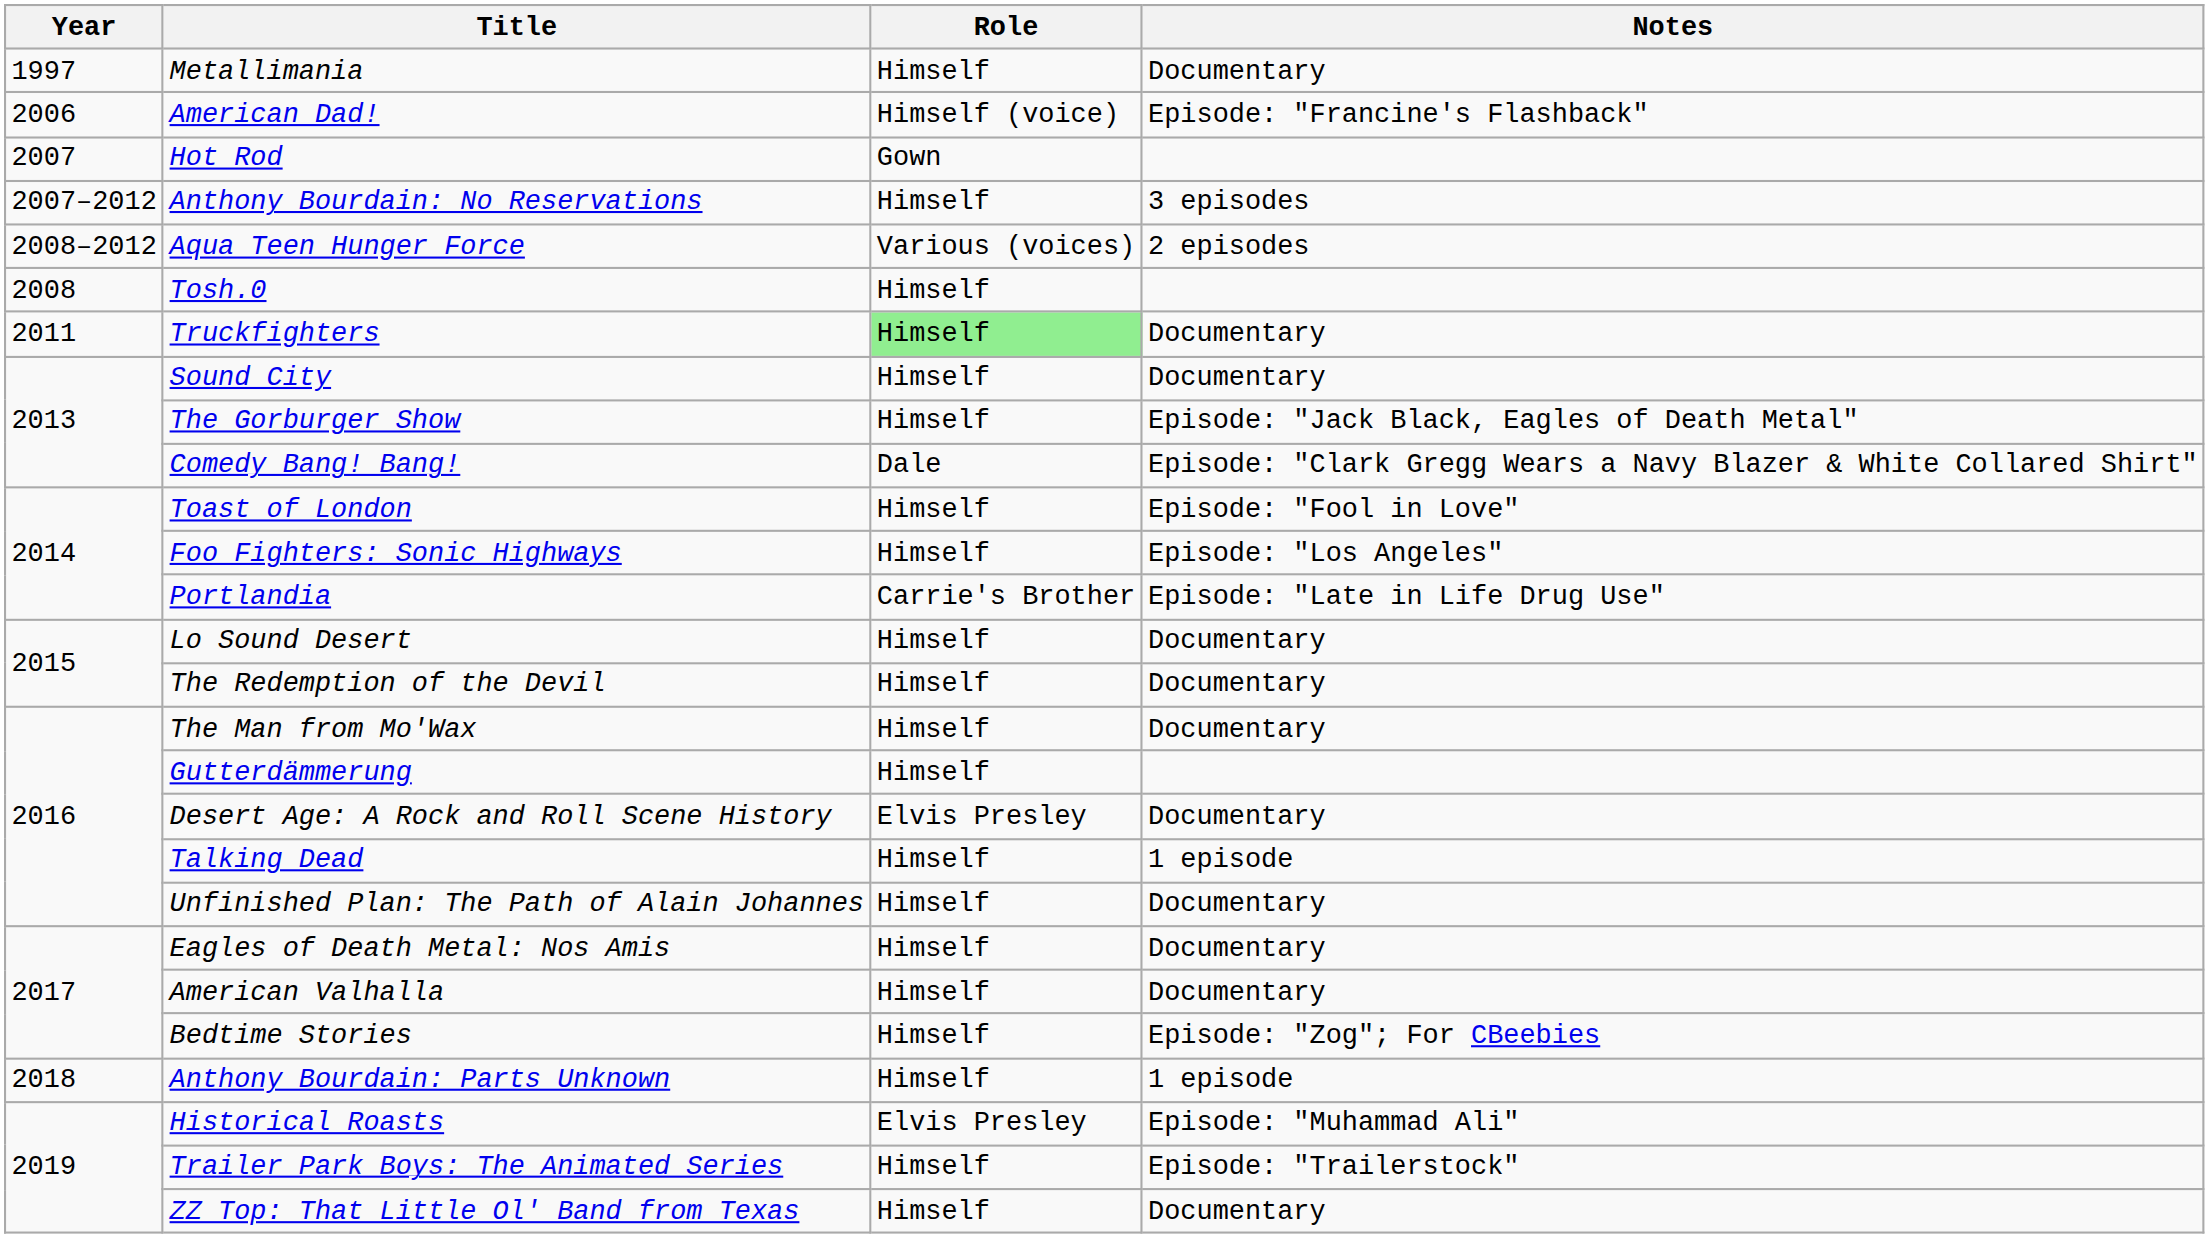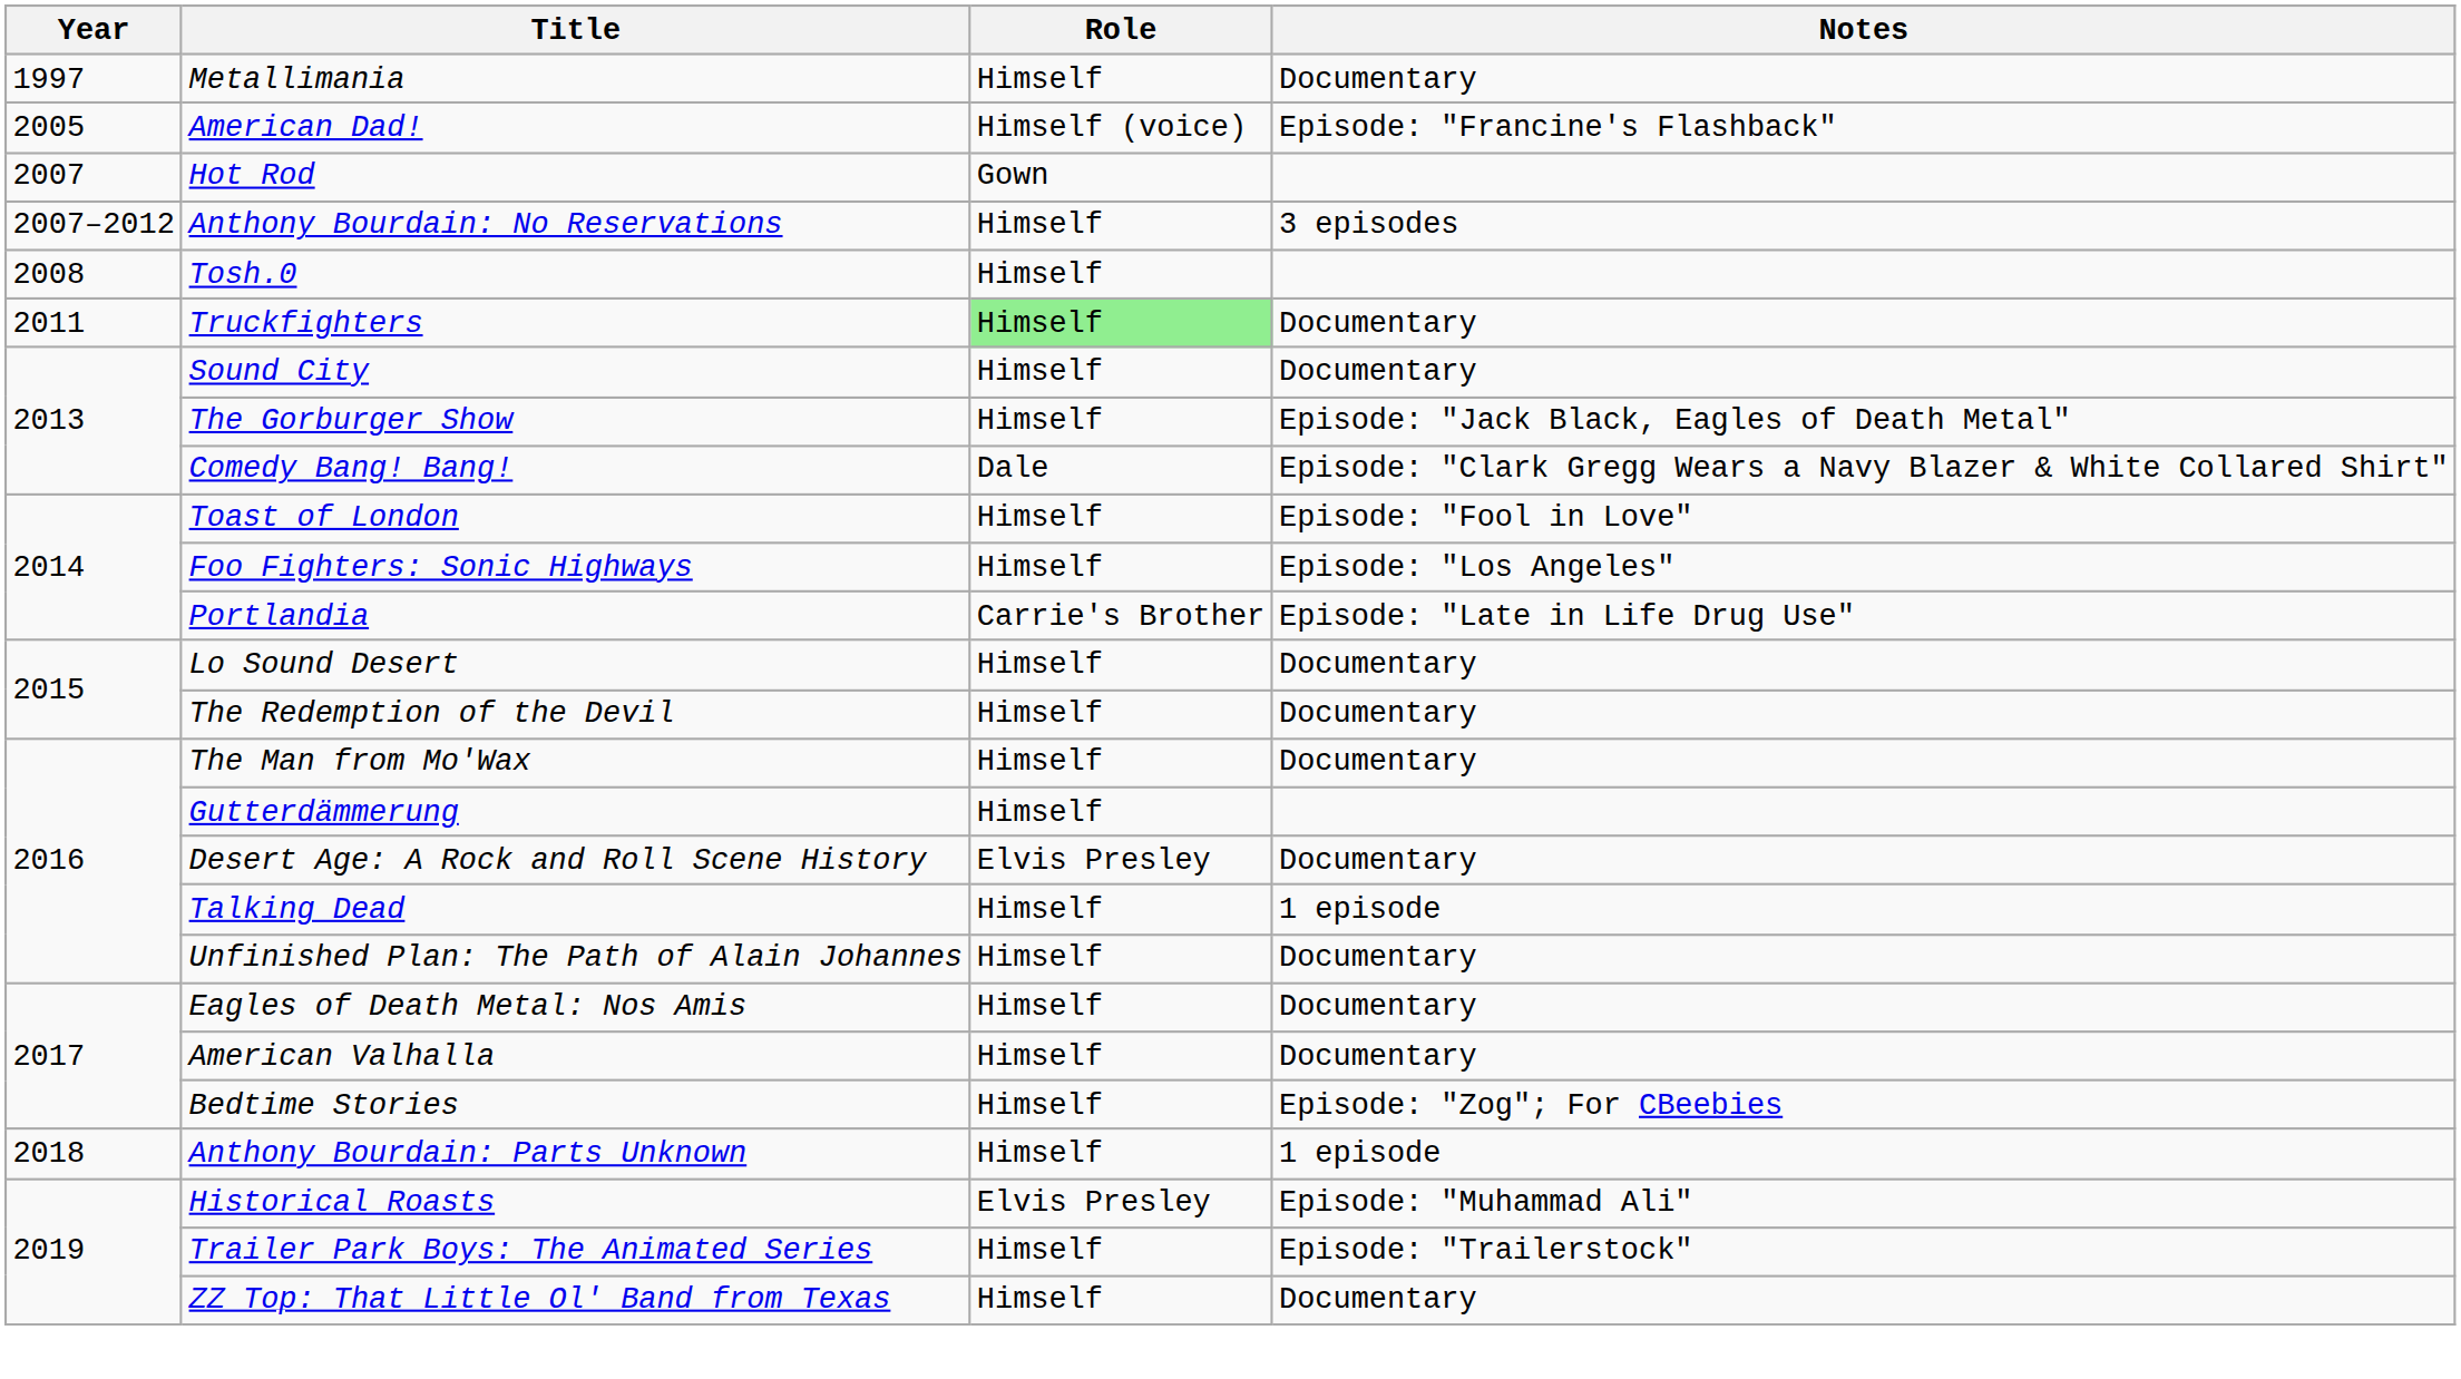American Dad! | Year: 2006 -> 2005
- row: 2008–2012 | Aqua Teen Hunger Force | Various (voices) | 2 episodes
